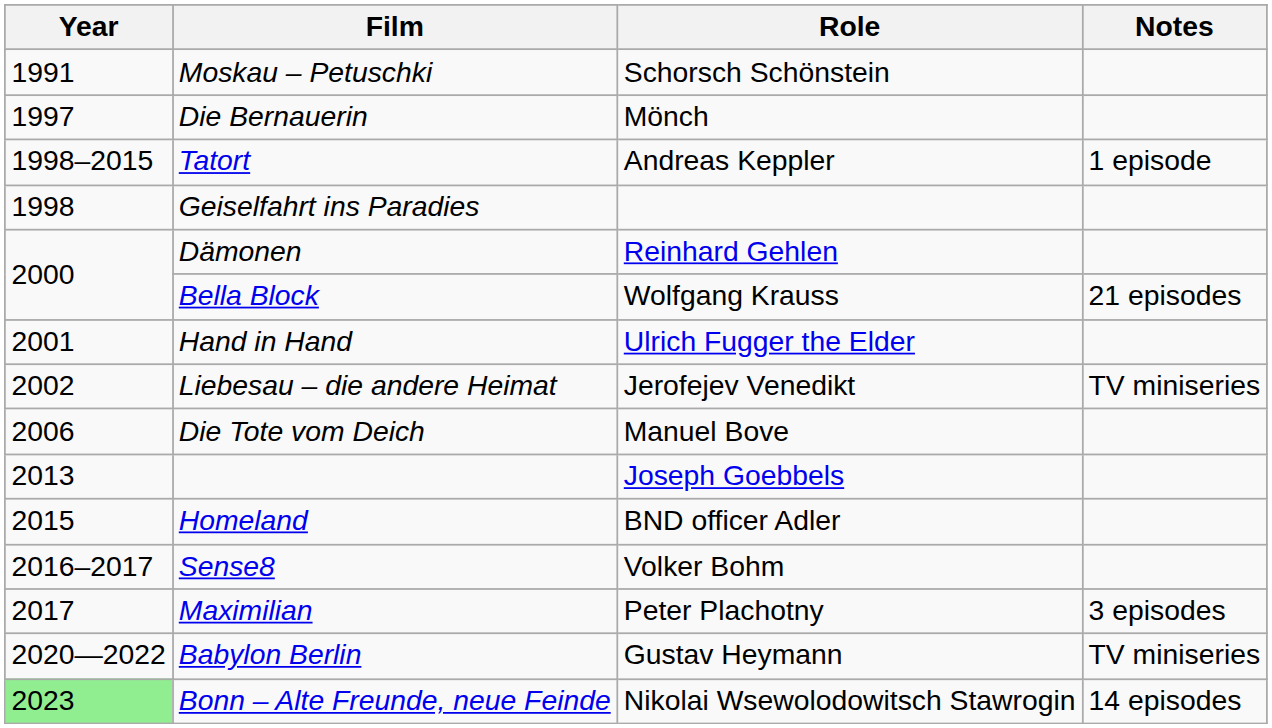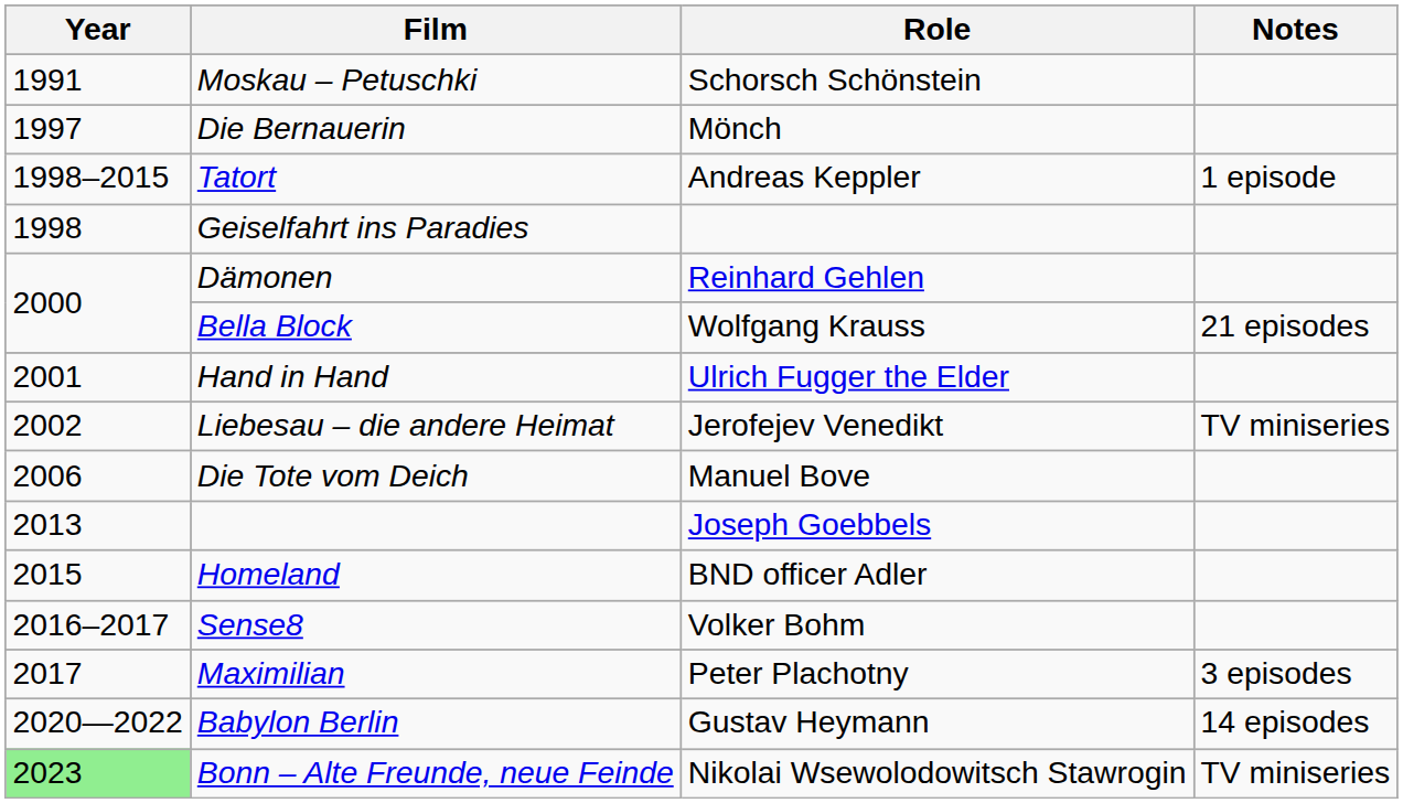Babylon Berlin | Notes: TV miniseries -> 14 episodes
Bonn – Alte Freunde, neue Feinde | Notes: 14 episodes -> TV miniseries
